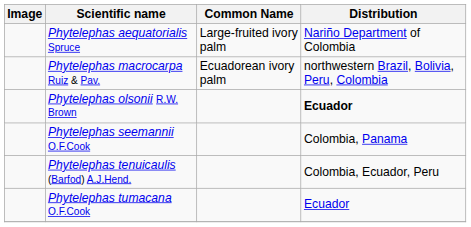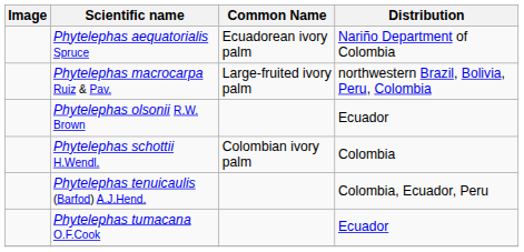Phytelephas aequatorialis Spruce | Common Name: Large-fruited ivory palm -> Ecuadorean ivory palm
Phytelephas macrocarpa Ruiz & Pav. | Common Name: Ecuadorean ivory palm -> Large-fruited ivory palm
Phytelephas olsonii R.W. Brown | Distribution: bold -> normal
+ row: Phytelephas schottii H.Wendl. | Colombian ivory palm | Colombia
- row: Phytelephas seemannii O.F.Cook | Colombia, Panama
